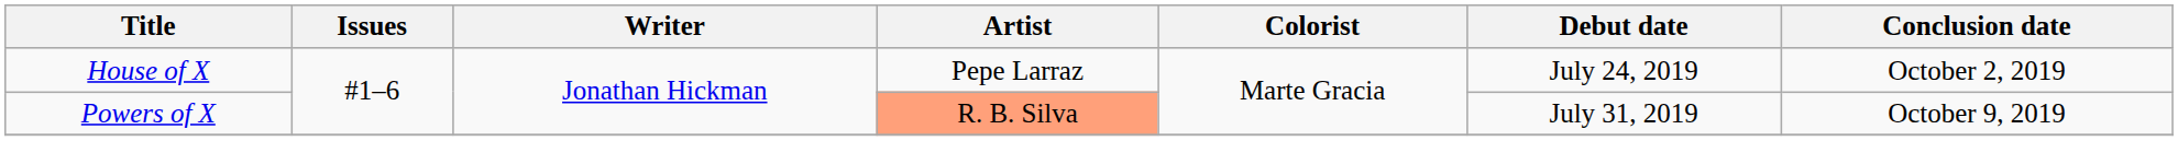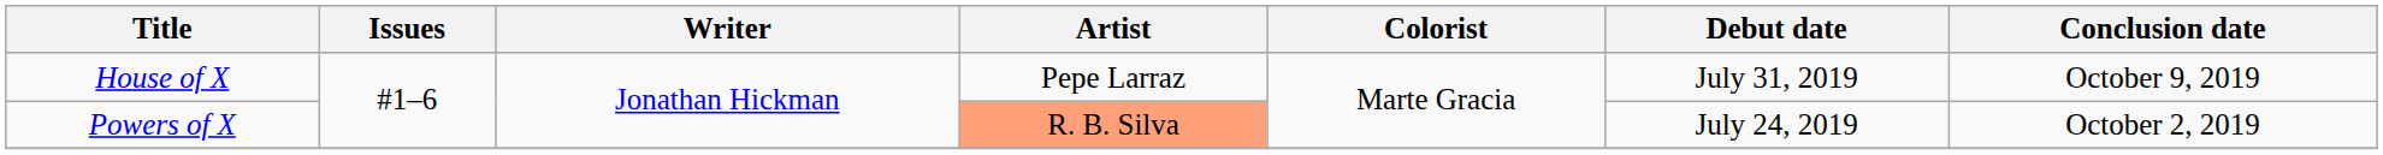House of X | Debut date: July 24, 2019 -> July 31, 2019
House of X | Conclusion date: October 2, 2019 -> October 9, 2019
Powers of X | Debut date: July 31, 2019 -> July 24, 2019
Powers of X | Conclusion date: October 9, 2019 -> October 2, 2019
